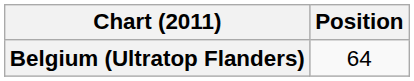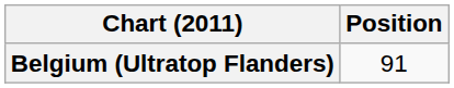Belgium (Ultratop Flanders) | Position: 64 -> 91
